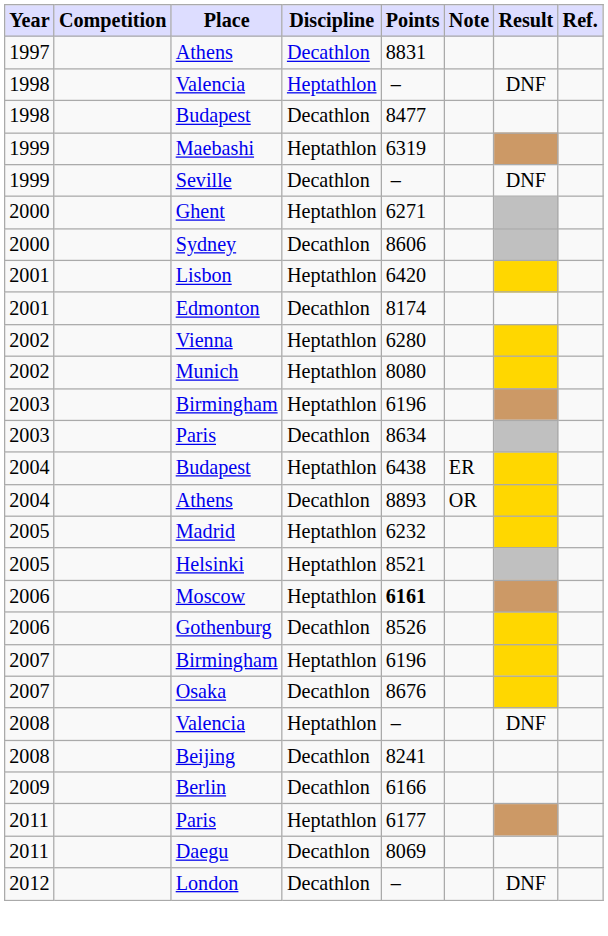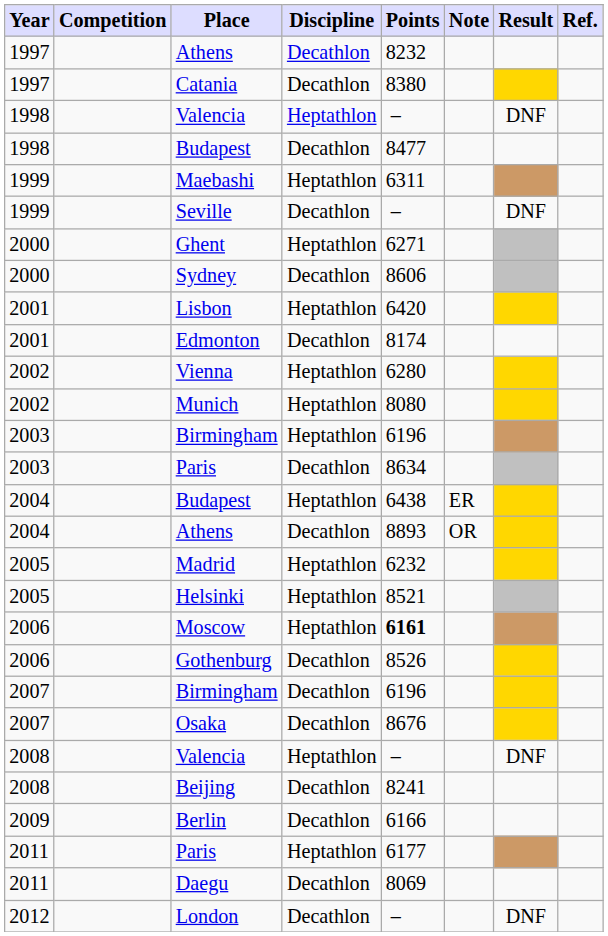1997 / Athens | Points: 8831 -> 8232
+ row: 1997 | Catania | Decathlon | 8380
Maebashi | Points: 6319 -> 6311
2007 / Birmingham | Discipline: Heptathlon -> Decathlon
